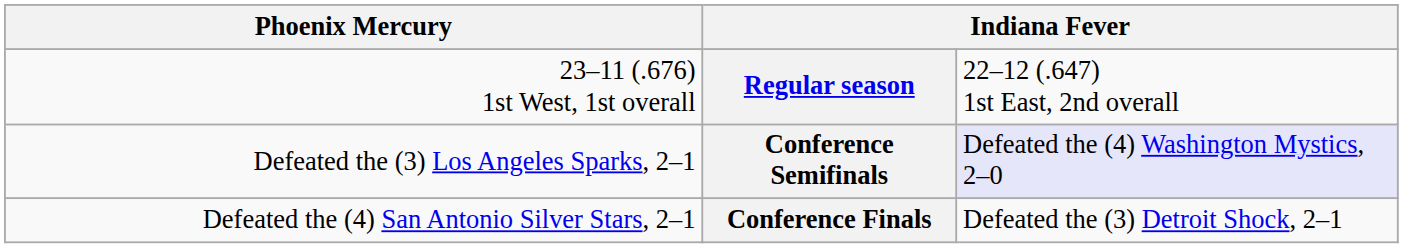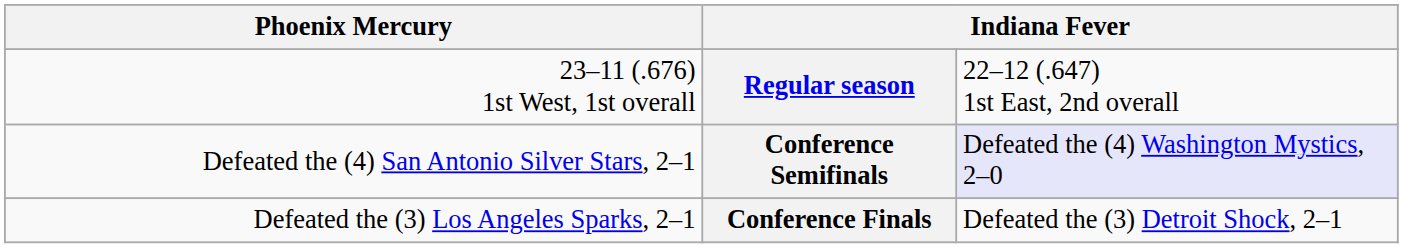Conference Semifinals | column 1: Defeated the (3) Los Angeles Sparks, 2–1 -> Defeated the (4) San Antonio Silver Stars, 2–1
Conference Finals | column 1: Defeated the (4) San Antonio Silver Stars, 2–1 -> Defeated the (3) Los Angeles Sparks, 2–1
